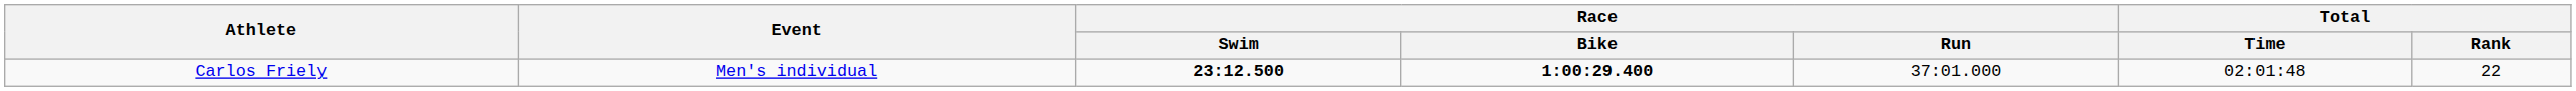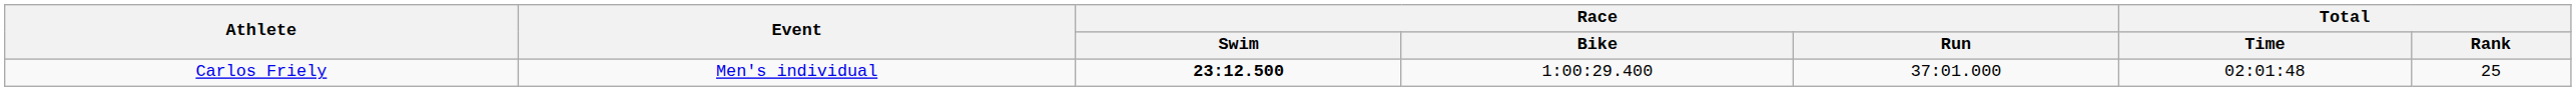Carlos Friely | Race / Bike: bold -> normal
Carlos Friely | Total / Rank: 22 -> 25
